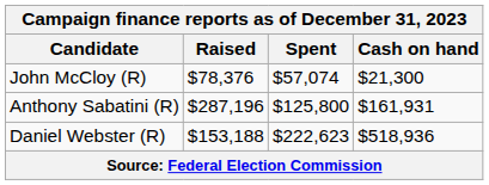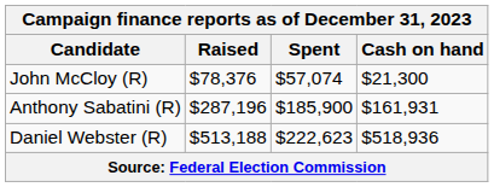Anthony Sabatini (R) | Spent: $125,800 -> $185,900
Daniel Webster (R) | Raised: $153,188 -> $513,188
